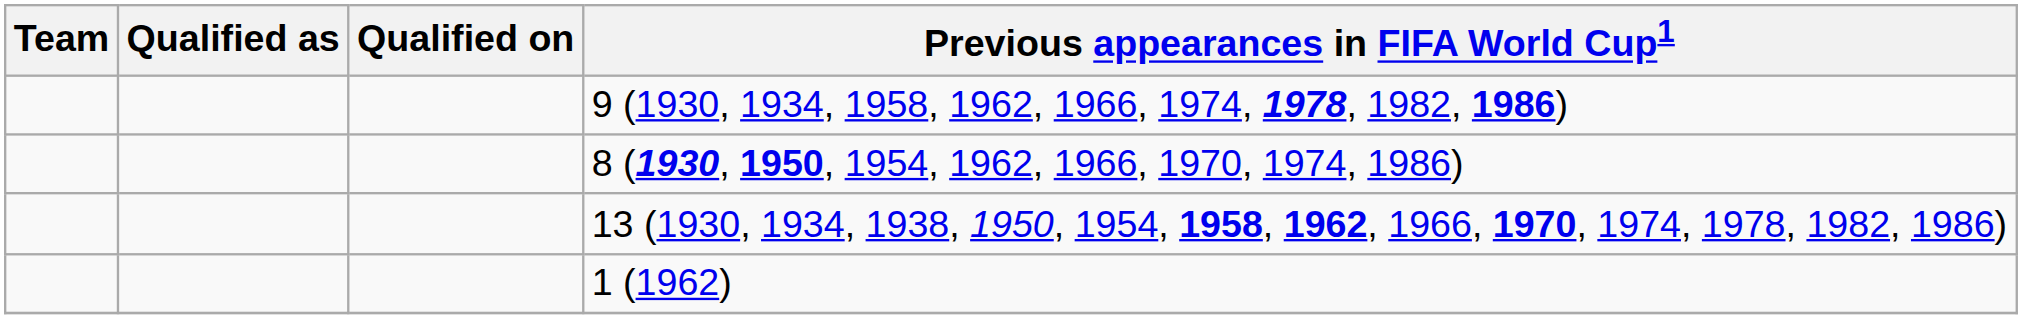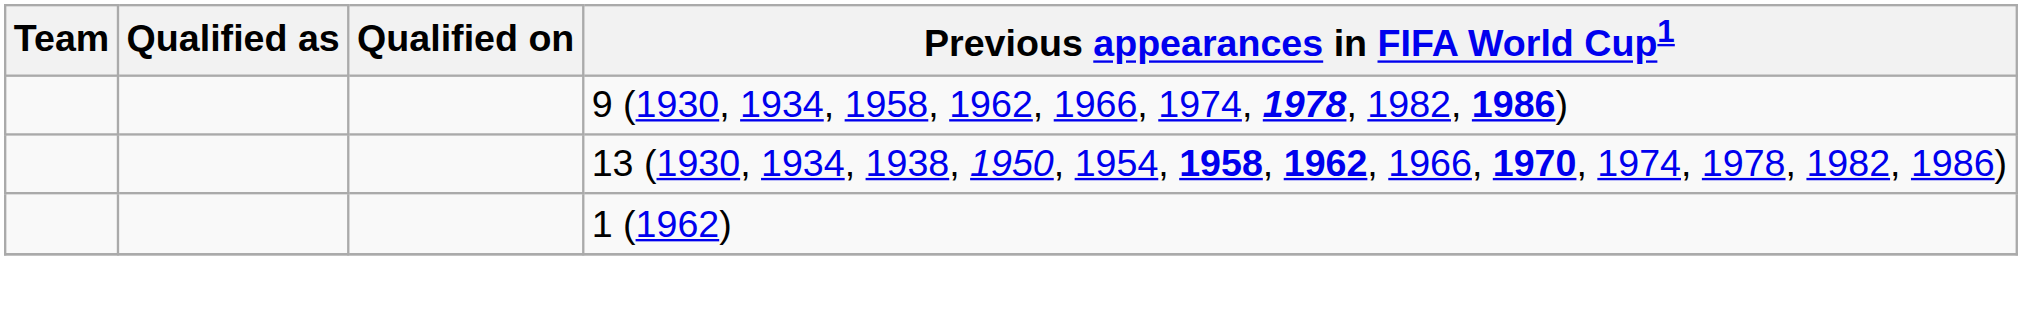- row: 8 (1930, 1950, 1954, 1962, 1966, 1970, 1974, 1986)
